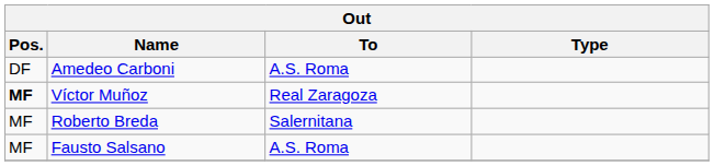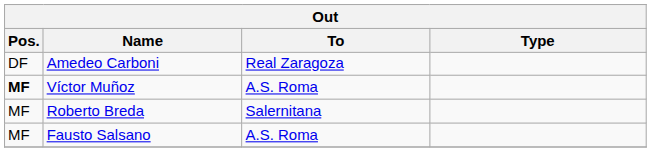Amedeo Carboni | To: A.S. Roma -> Real Zaragoza
Víctor Muñoz | To: Real Zaragoza -> A.S. Roma
